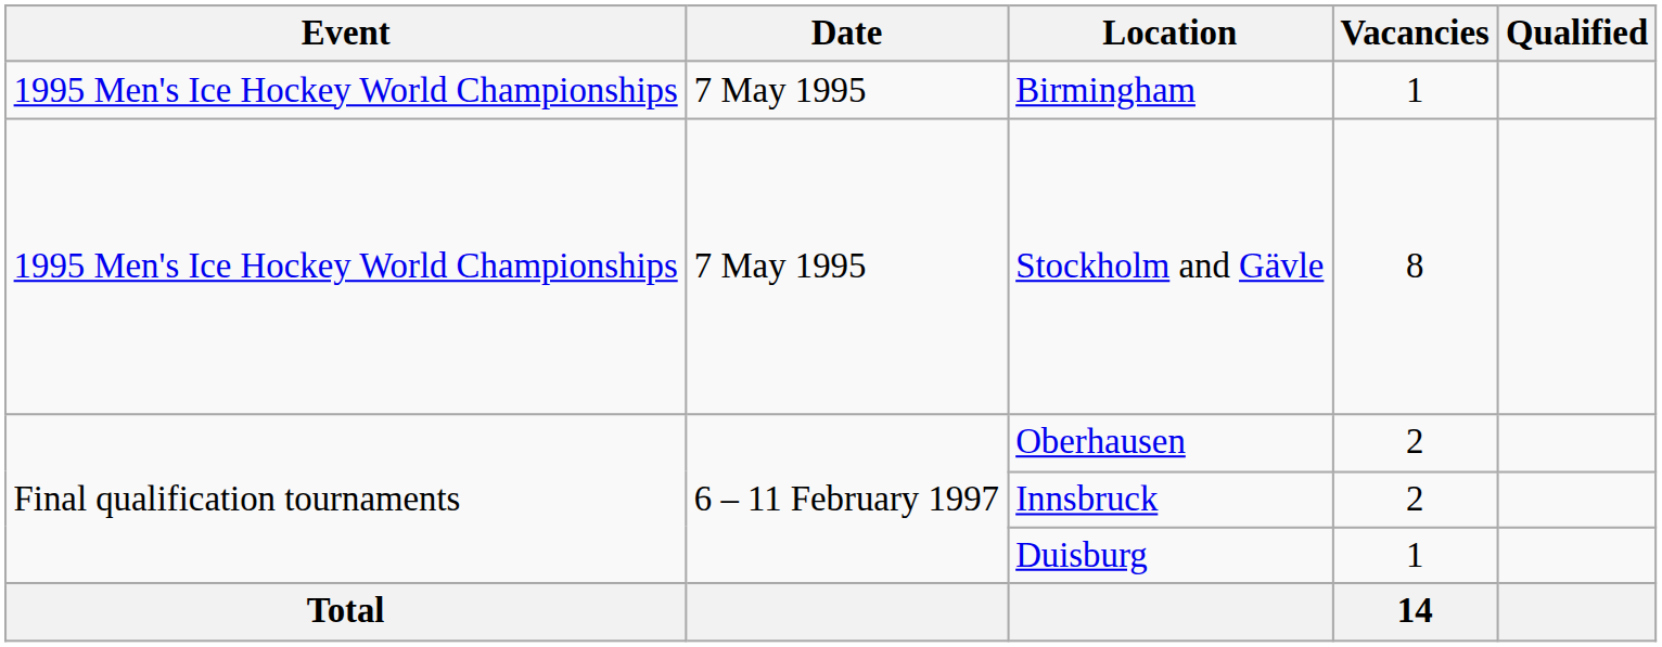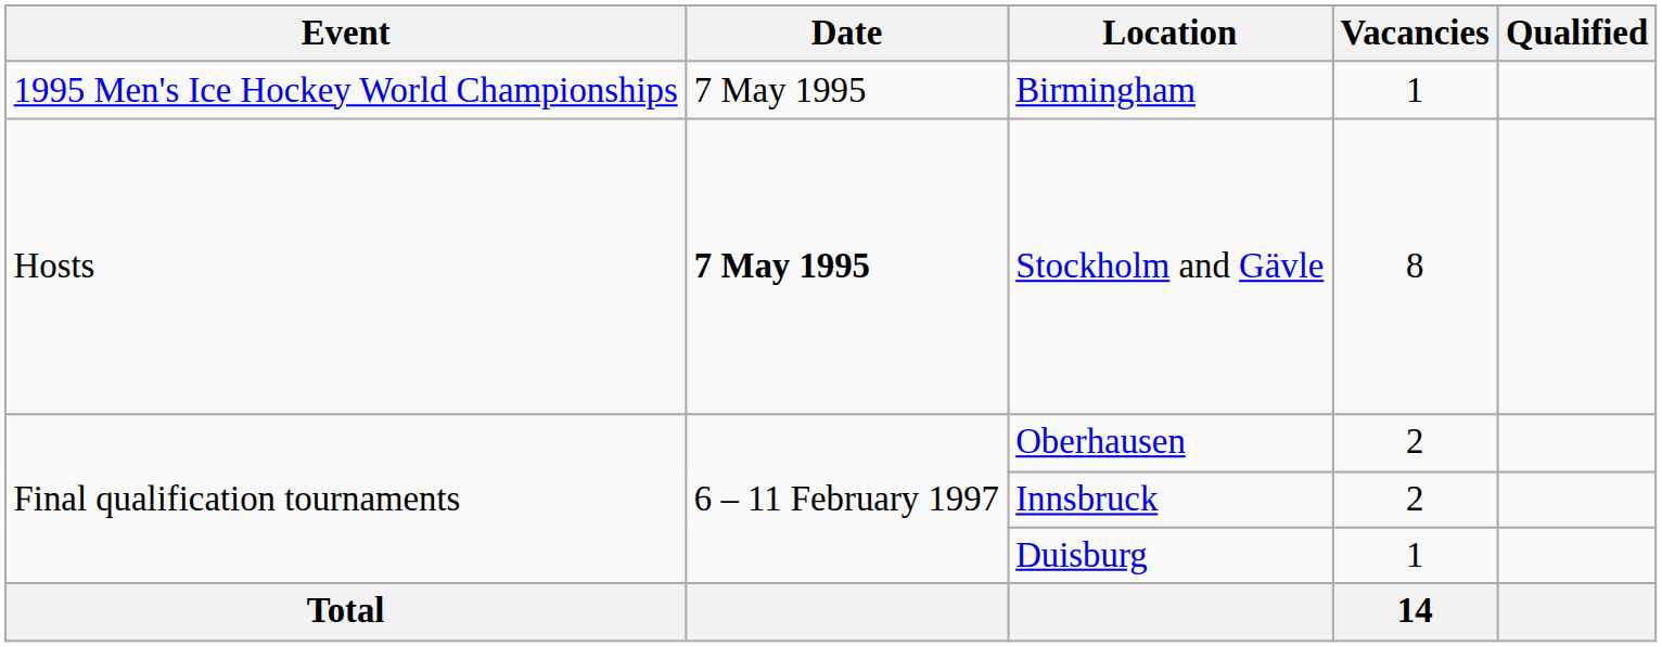Stockholm and Gävle | Event: 1995 Men's Ice Hockey World Championships -> Hosts
Stockholm and Gävle | Date: normal -> bold
